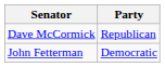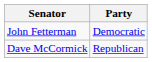rows swapped: Dave McCormick <-> John Fetterman
